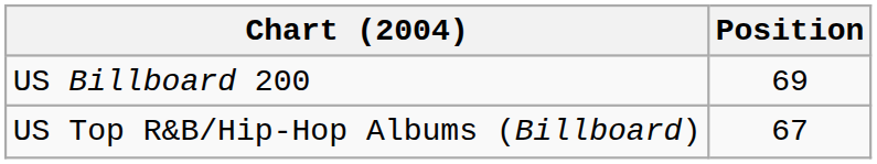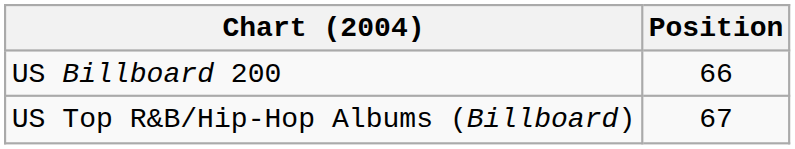US Billboard 200 | Position: 69 -> 66
